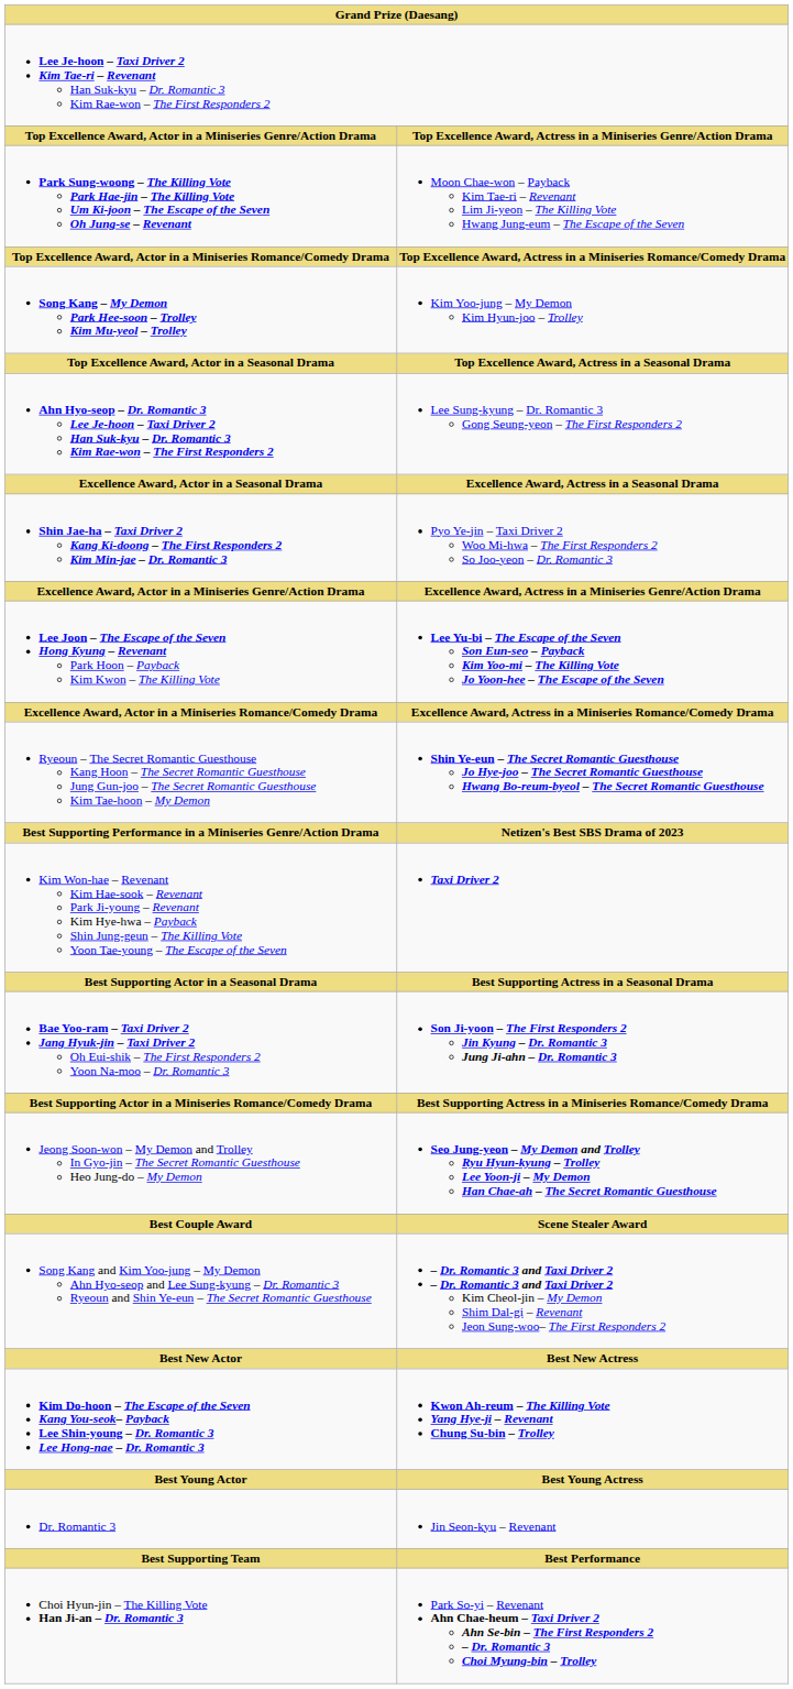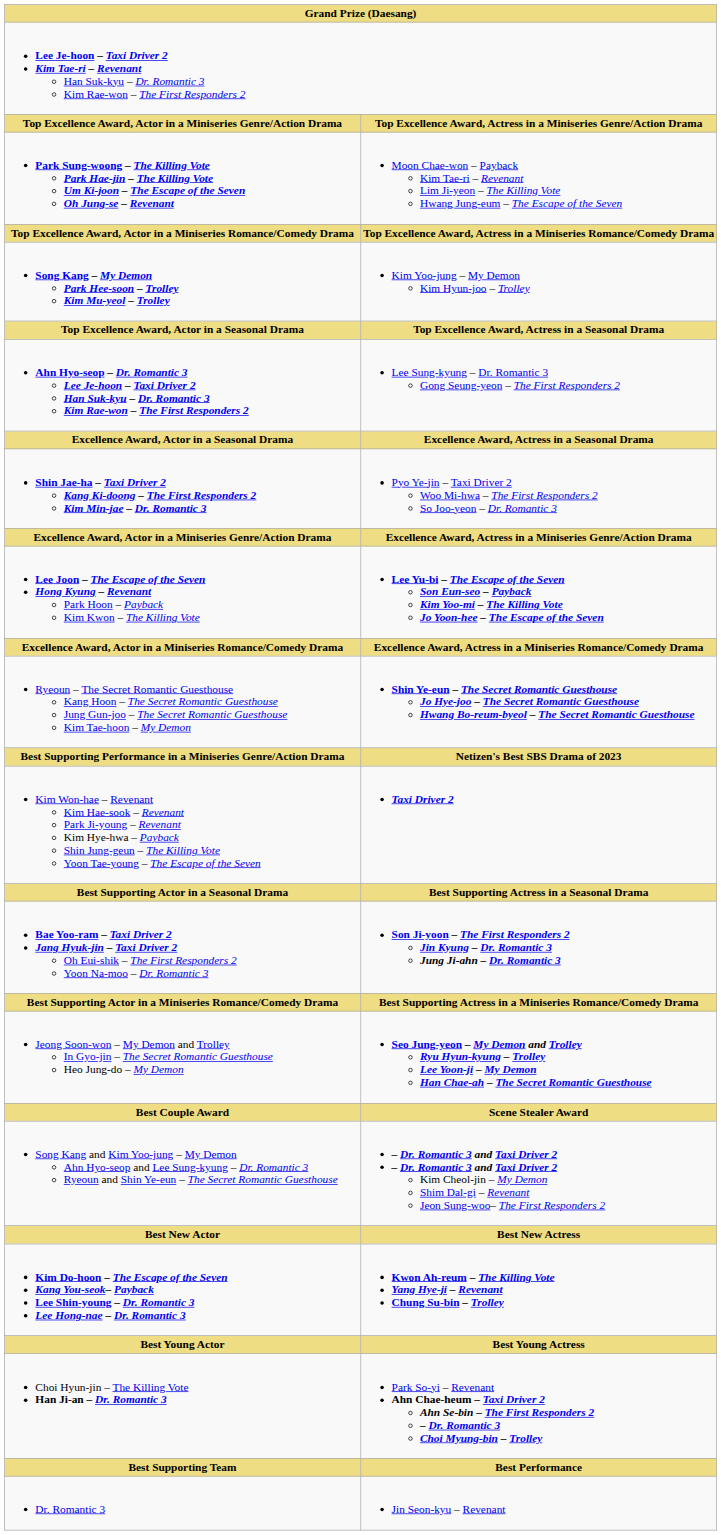rows swapped: Choi Hyun-jin – The Killing Vote Han Ji-an – Dr. Romantic 3 <-> Dr. Romantic 3
